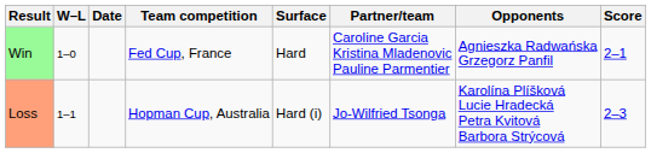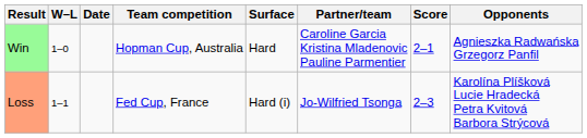columns swapped: Opponents <-> Score
Win | Team competition: Fed Cup, France -> Hopman Cup, Australia
Loss | Team competition: Hopman Cup, Australia -> Fed Cup, France
